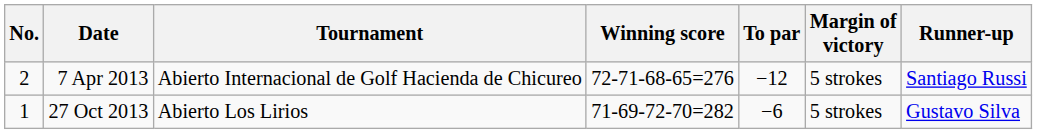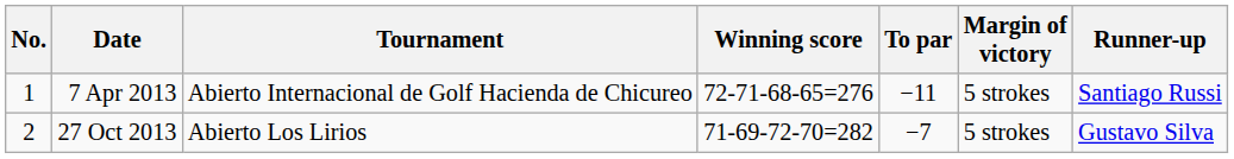7 Apr 2013 | No.: 2 -> 1
7 Apr 2013 | To par: −12 -> −11
27 Oct 2013 | No.: 1 -> 2
27 Oct 2013 | To par: −6 -> −7
